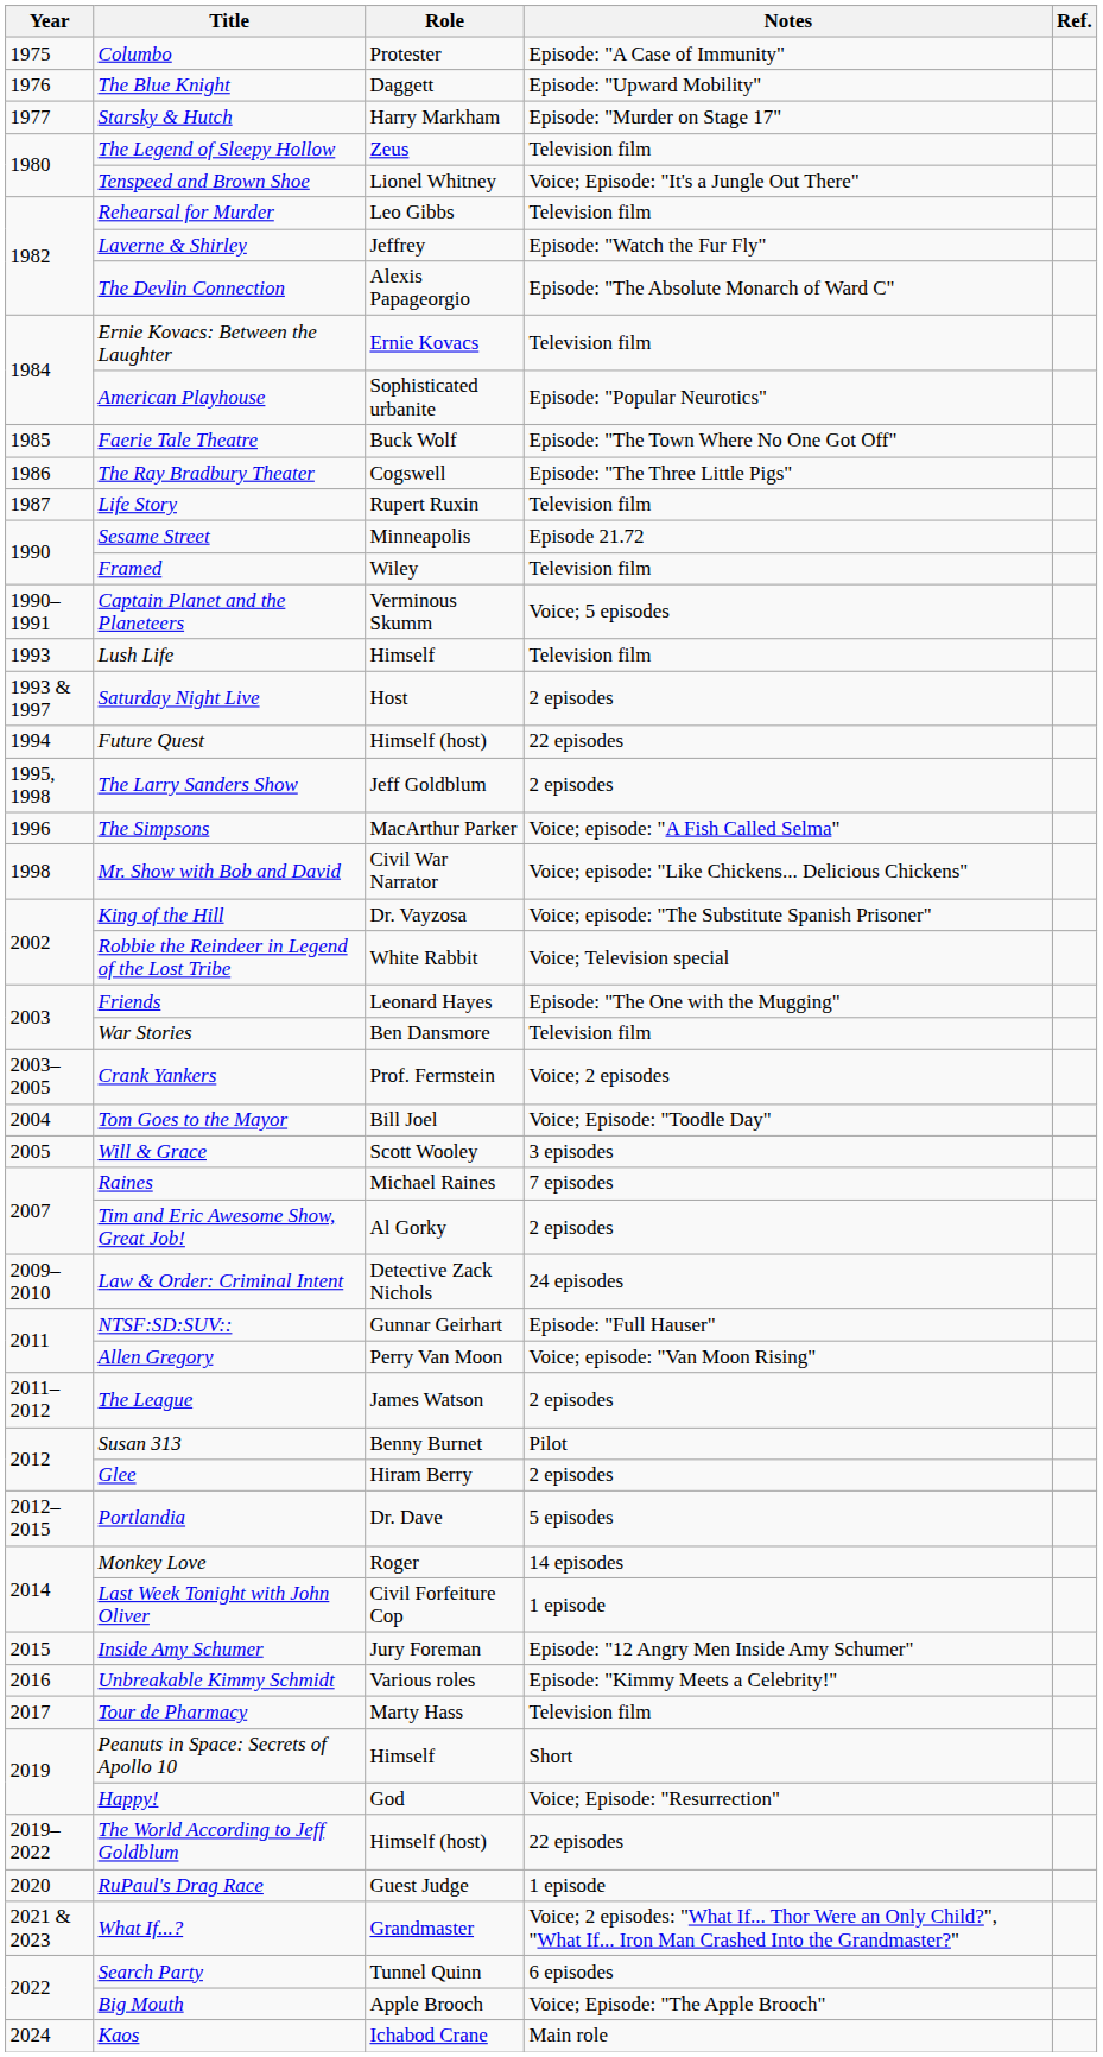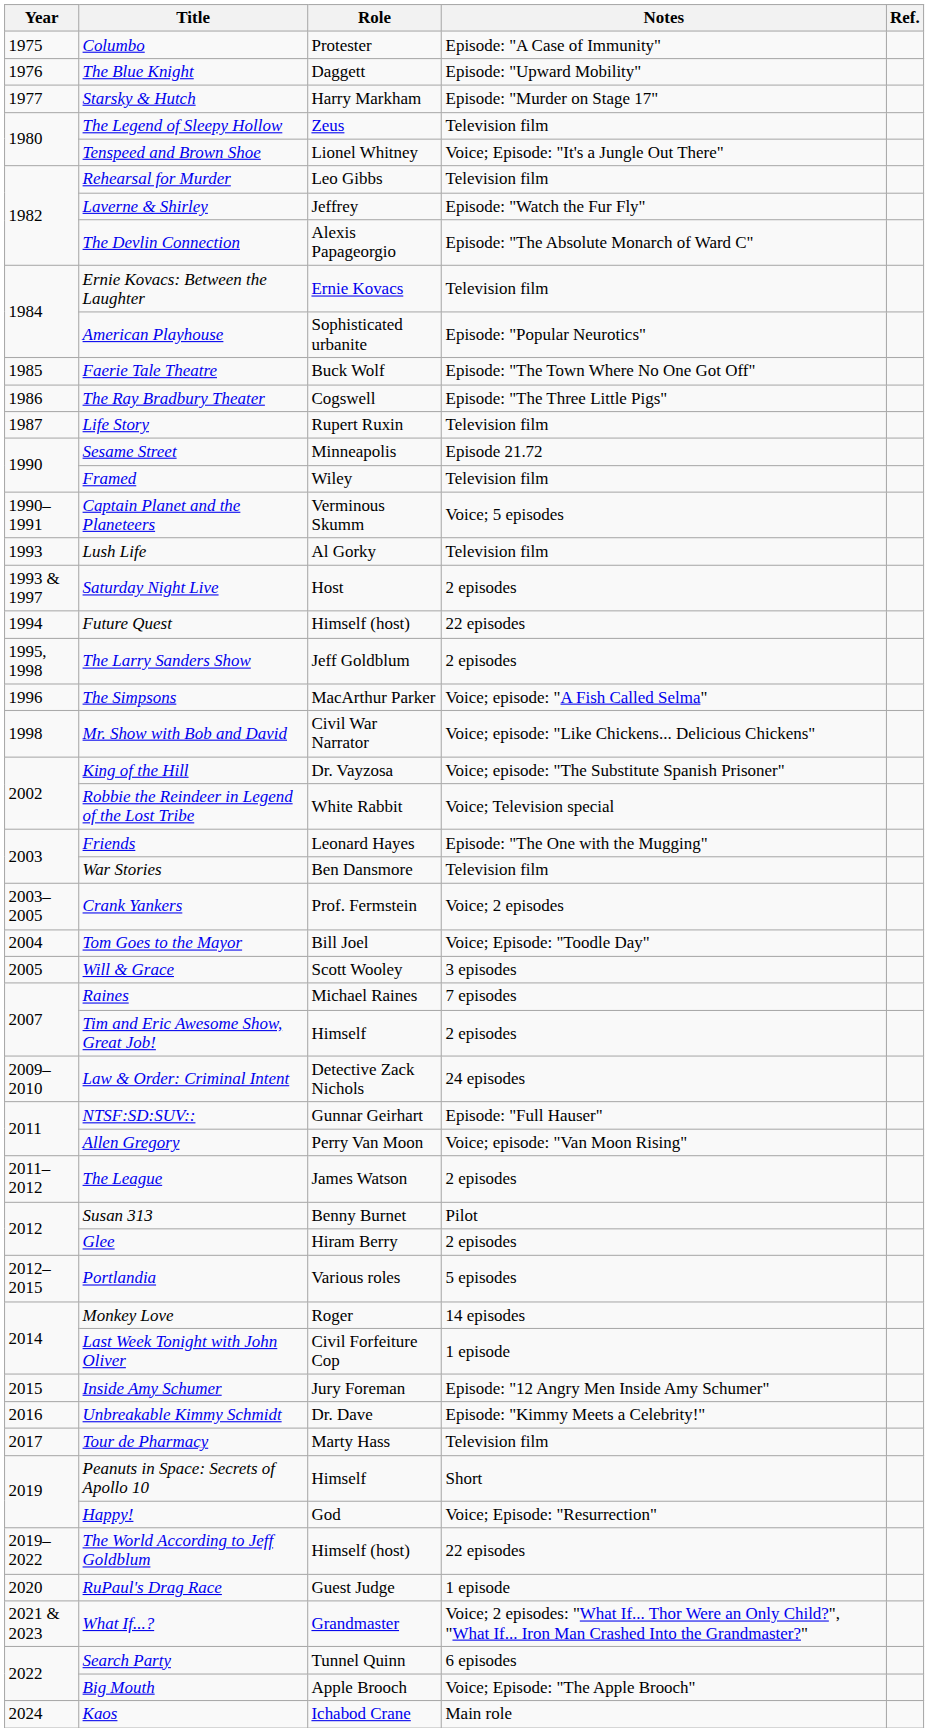Lush Life | Role: Himself -> Al Gorky
Tim and Eric Awesome Show, Great Job! | Role: Al Gorky -> Himself
Portlandia | Role: Dr. Dave -> Various roles
Unbreakable Kimmy Schmidt | Role: Various roles -> Dr. Dave
